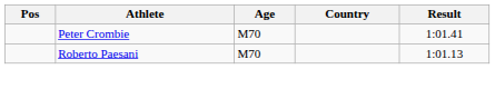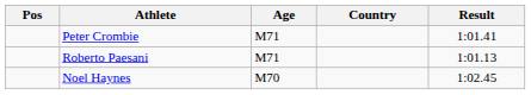Peter Crombie | Age: M70 -> M71
Roberto Paesani | Age: M70 -> M71
+ row: Noel Haynes | M70 | 1:02.45
